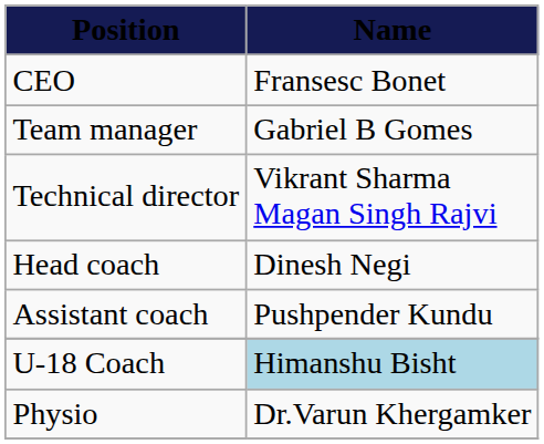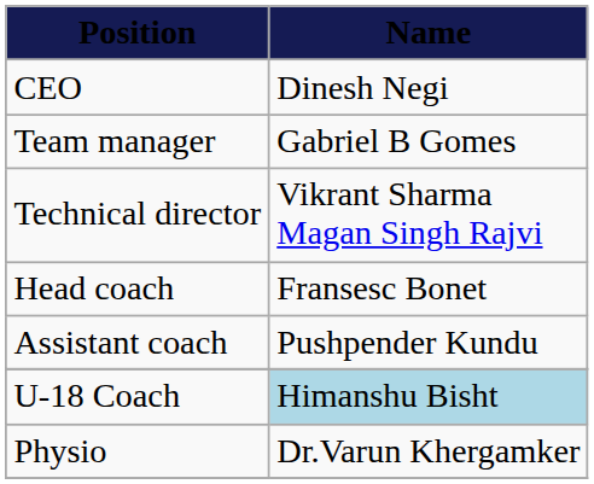CEO | Name: Fransesc Bonet -> Dinesh Negi
Head coach | Name: Dinesh Negi -> Fransesc Bonet
